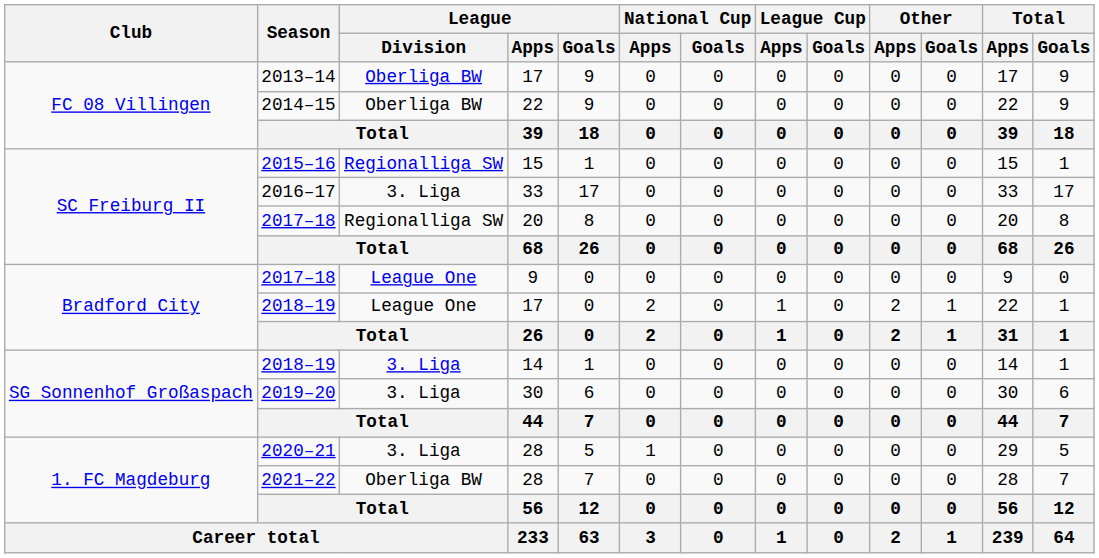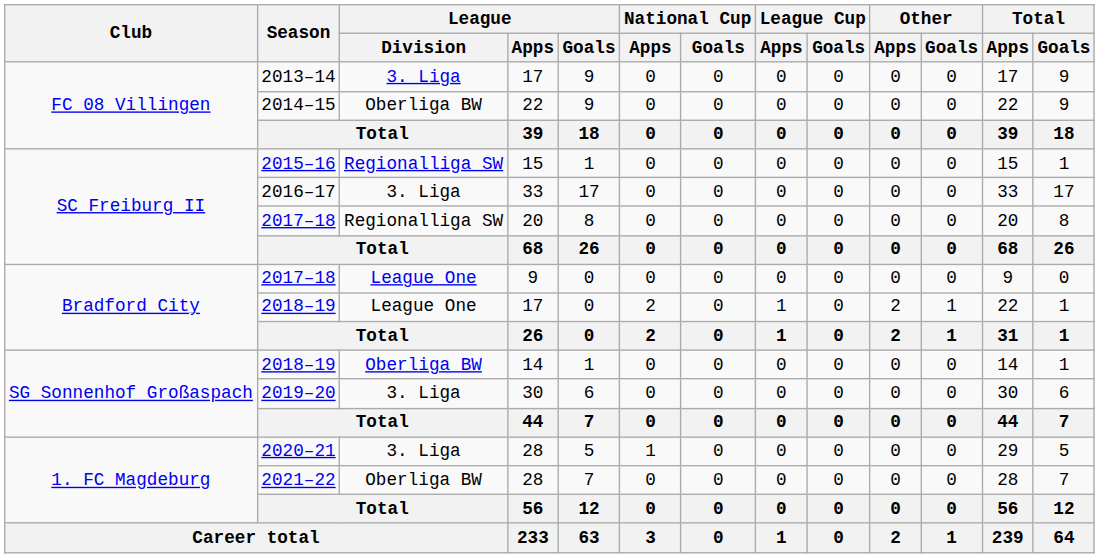2013–14 | League / Division: Oberliga BW -> 3. Liga
2018–19 / 14 | League / Division: 3. Liga -> Oberliga BW
